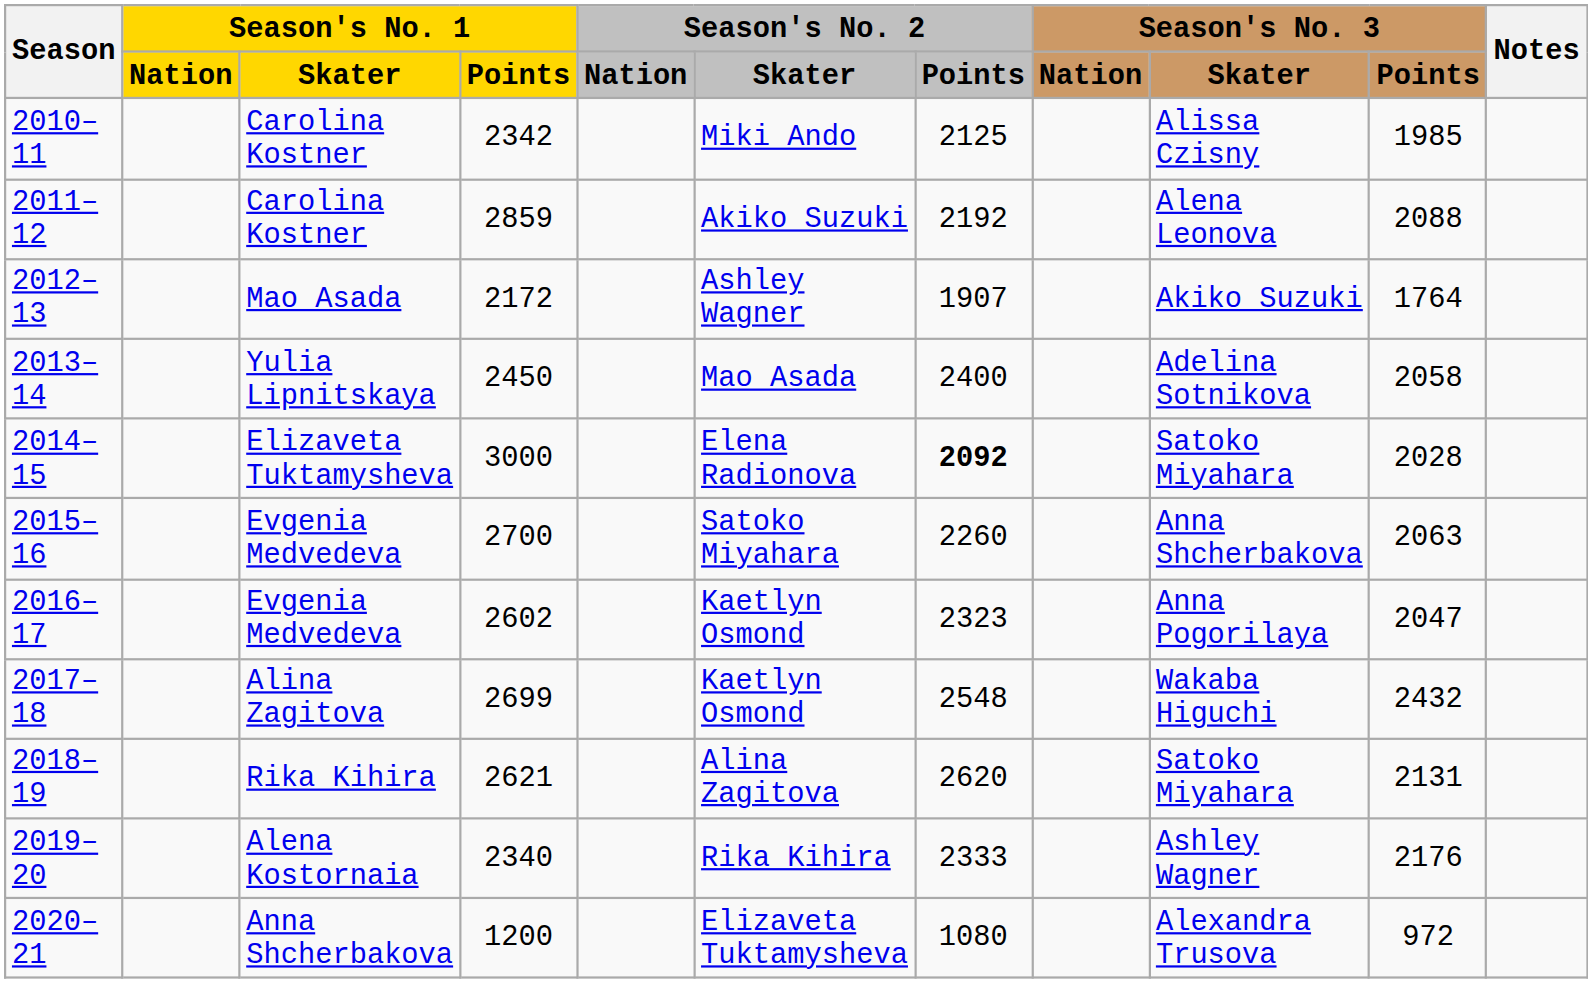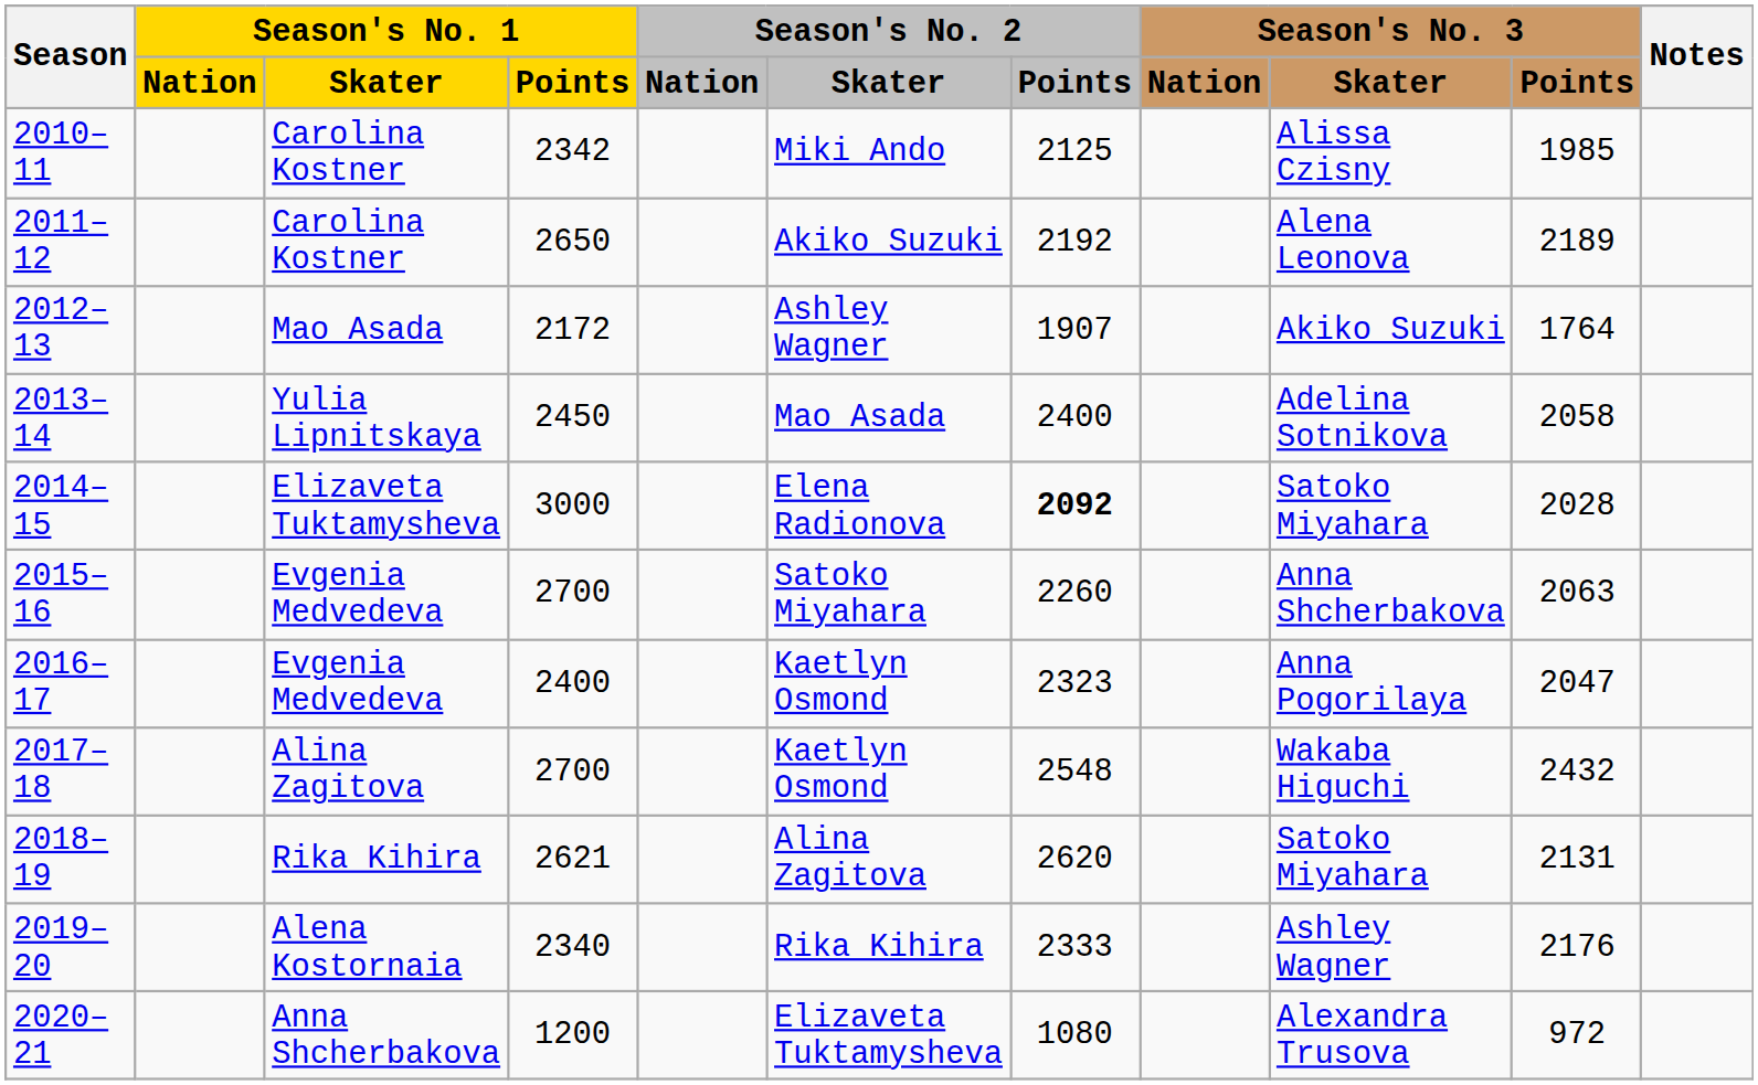2011–12 | Season's No. 1 / Points: 2859 -> 2650
2011–12 | Season's No. 3 / Points: 2088 -> 2189
2016–17 | Season's No. 1 / Points: 2602 -> 2400
2017–18 | Season's No. 1 / Points: 2699 -> 2700
